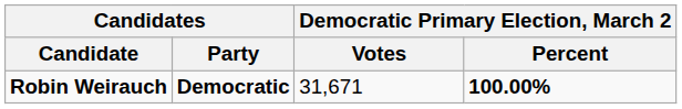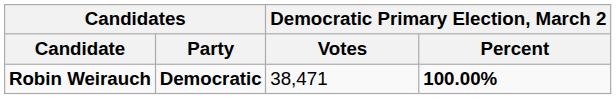Robin Weirauch | Democratic Primary Election, March 2 / Votes: 31,671 -> 38,471
